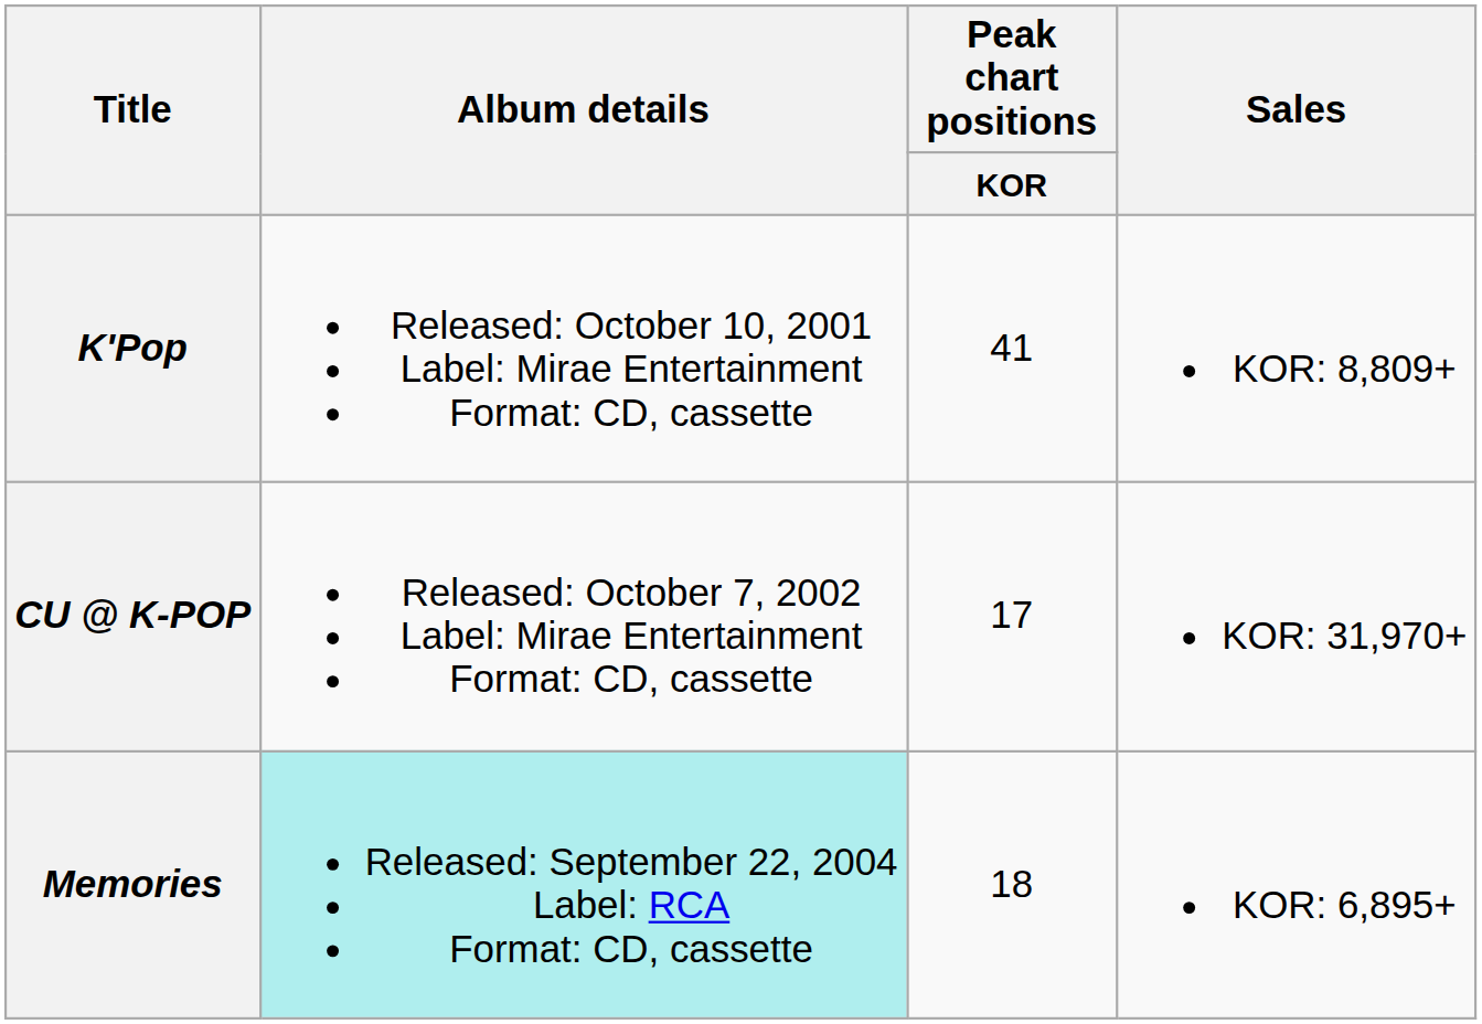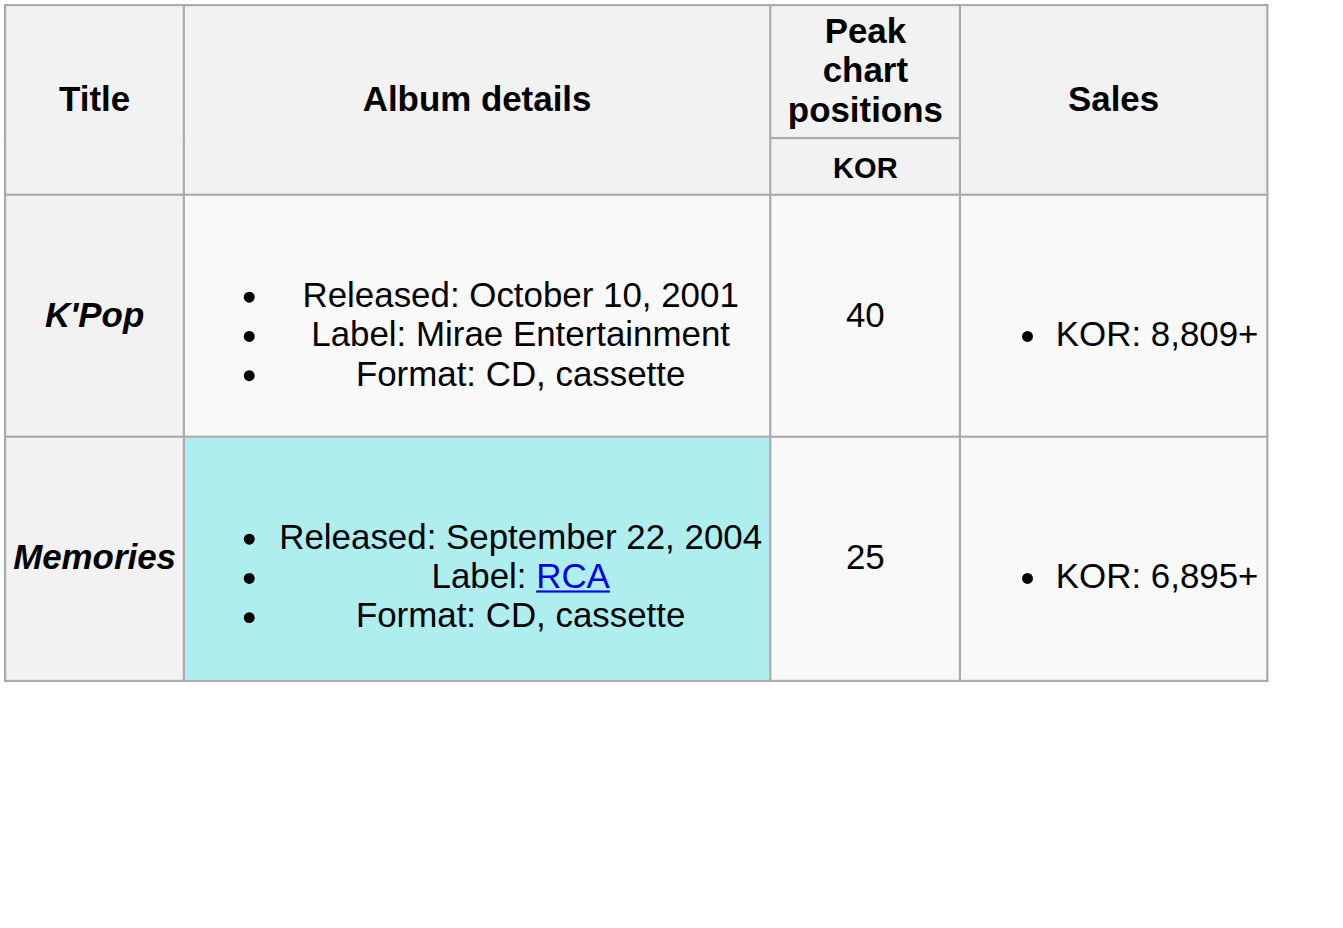K'Pop | Peak chart positions / KOR: 41 -> 40
- row: CU @ K-POP | Released: October 7, 2002 Label: Mirae Entertainment Format: CD, cassette | 17 | KOR: 31,970+
Memories | Peak chart positions / KOR: 18 -> 25
